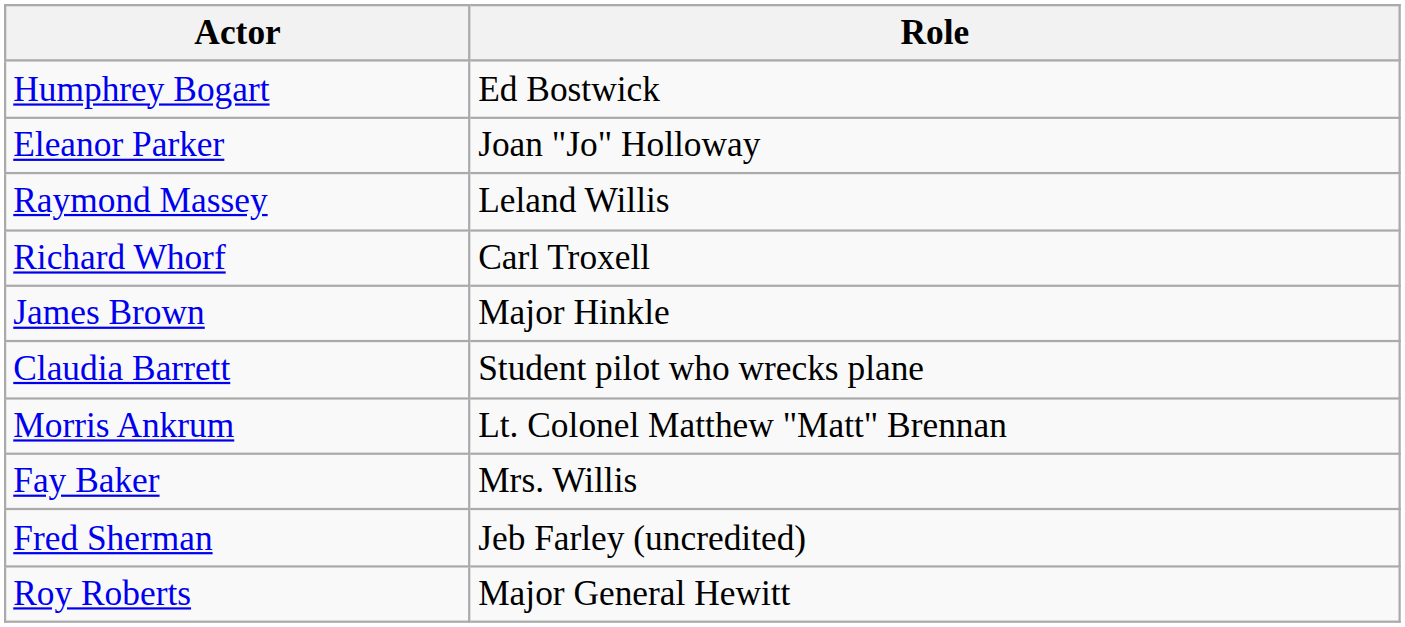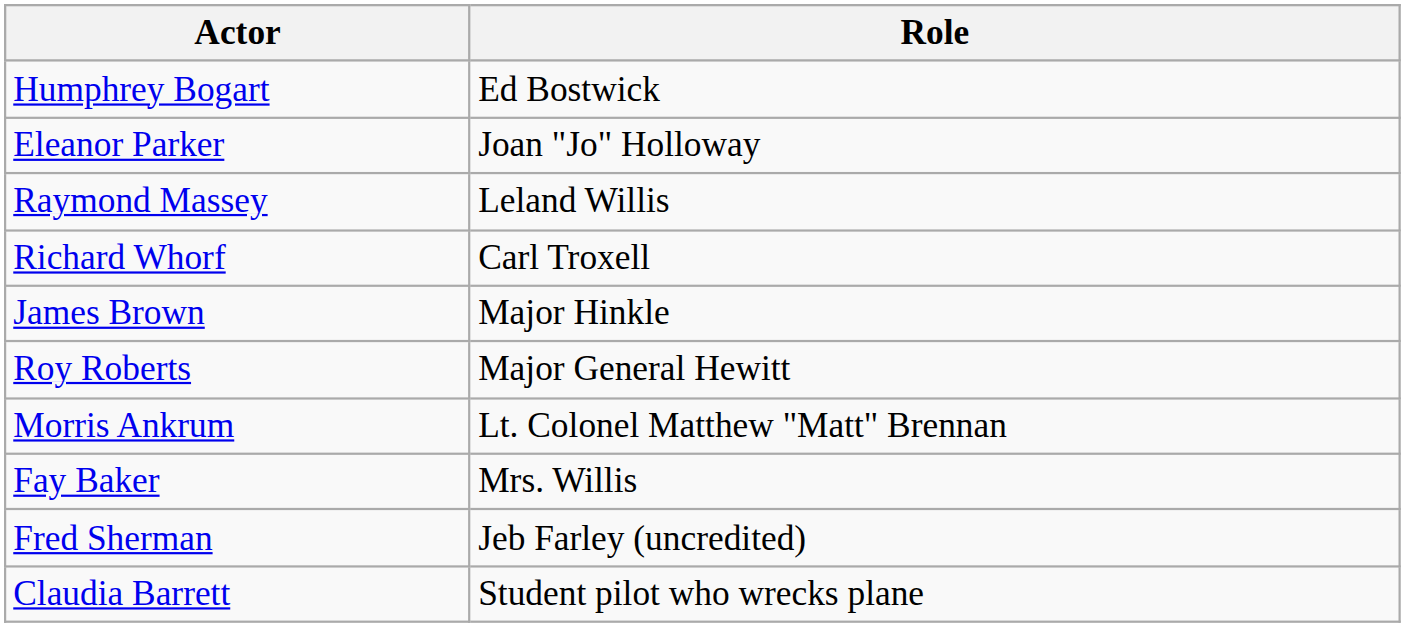rows swapped: Roy Roberts <-> Claudia Barrett
